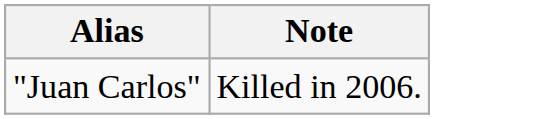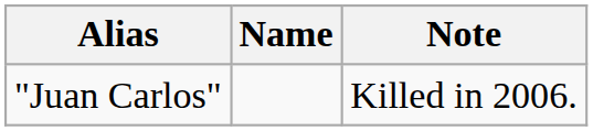+ column: Name
